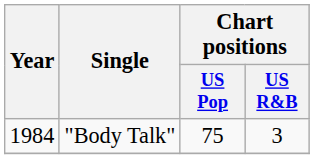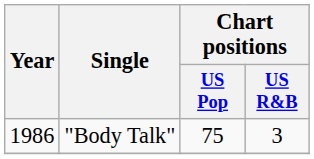"Body Talk" | Year: 1984 -> 1986
